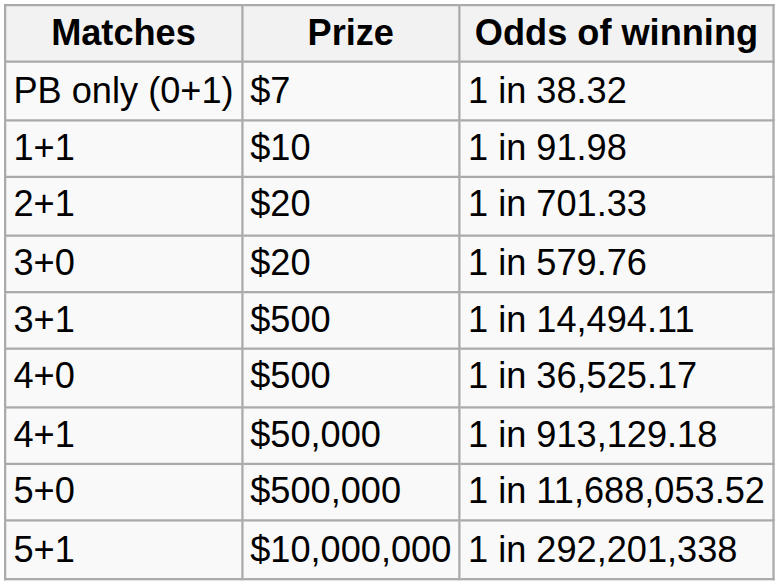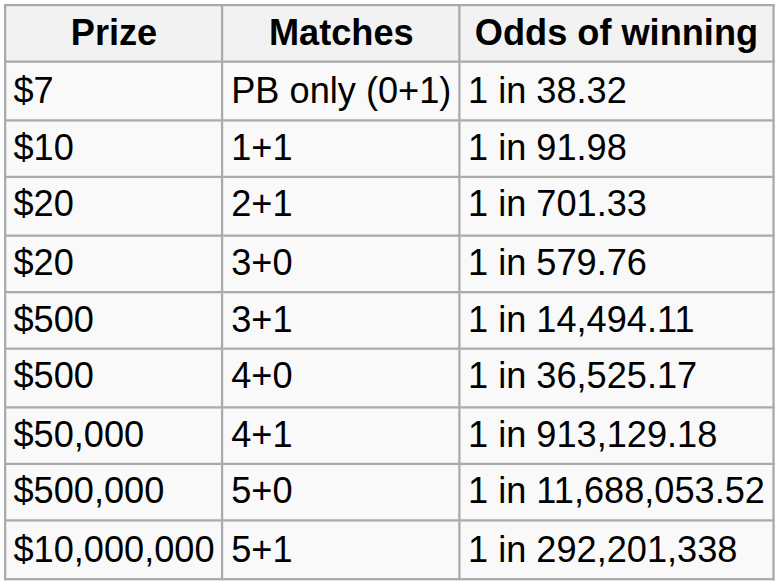columns swapped: Matches <-> Prize
